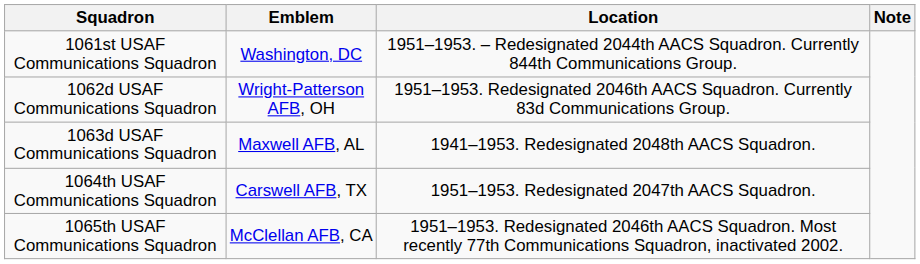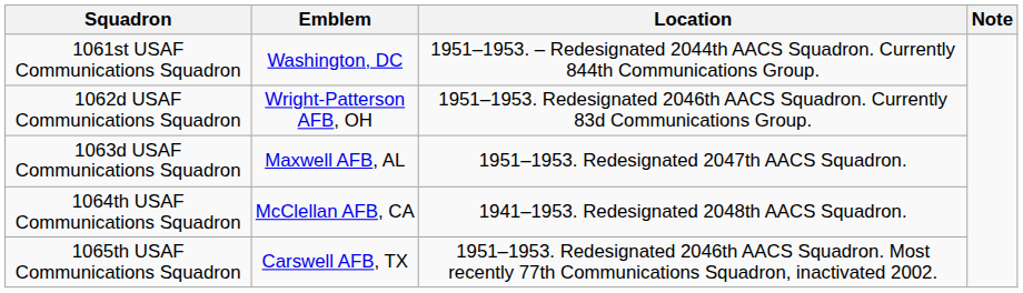1063d USAF Communications Squadron | Location: 1941–1953. Redesignated 2048th AACS Squadron. -> 1951–1953. Redesignated 2047th AACS Squadron.
1064th USAF Communications Squadron | Emblem: Carswell AFB, TX -> McClellan AFB, CA
1064th USAF Communications Squadron | Location: 1951–1953. Redesignated 2047th AACS Squadron. -> 1941–1953. Redesignated 2048th AACS Squadron.
1065th USAF Communications Squadron | Emblem: McClellan AFB, CA -> Carswell AFB, TX
